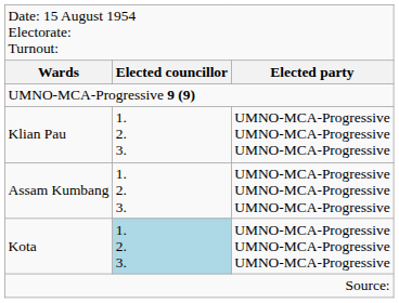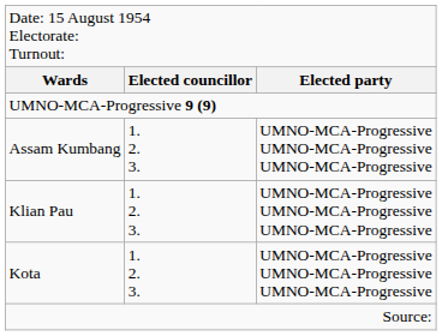rows swapped: Assam Kumbang <-> Klian Pau
Kota | column 2: lightblue background -> no background
